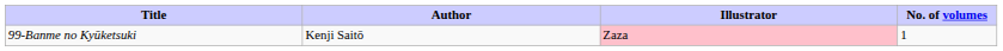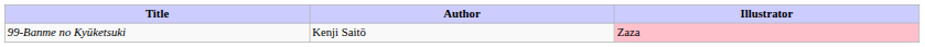- column: No. of volumes | 1
